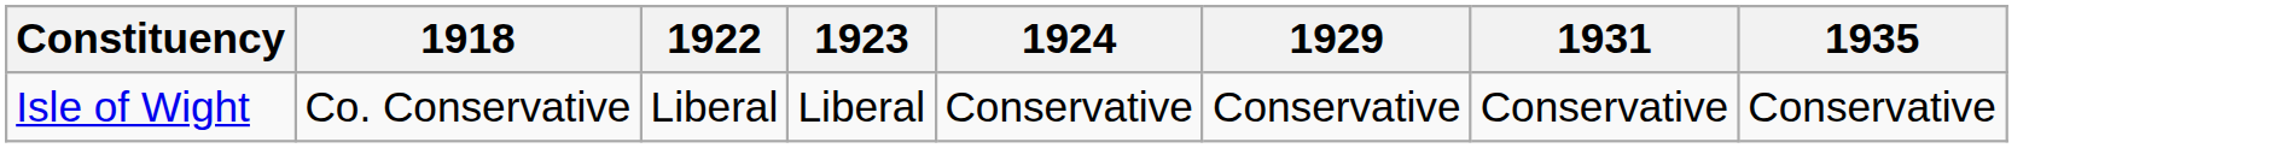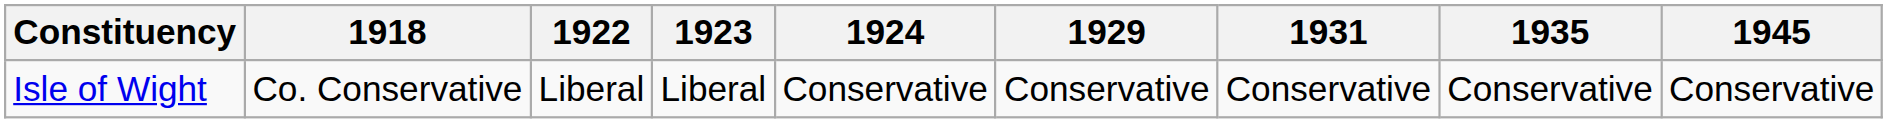+ column: 1945 | Conservative
